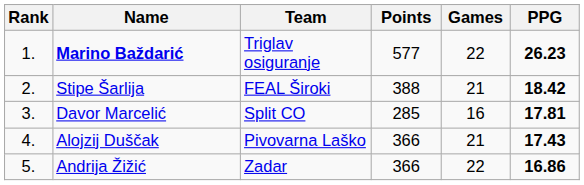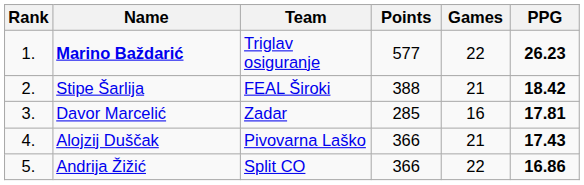Davor Marcelić | Team: Split CO -> Zadar
Andrija Žižić | Team: Zadar -> Split CO
